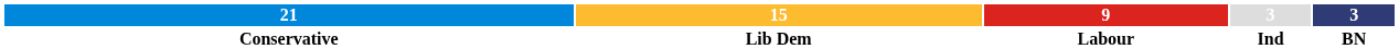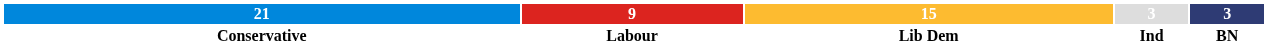columns swapped: 15 <-> 9
